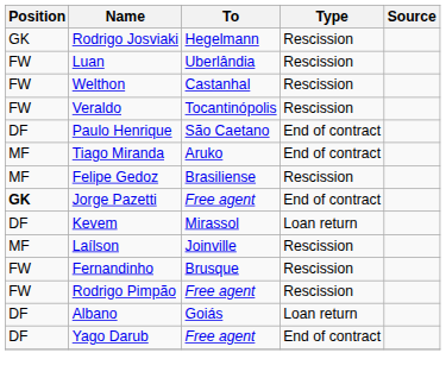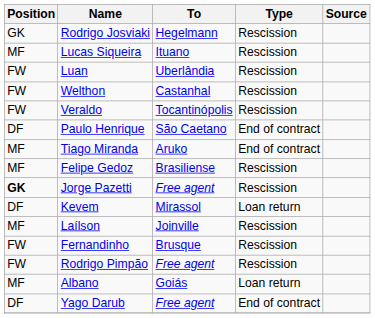+ row: MF | Lucas Siqueira | Ituano | Rescission
Jorge Pazetti | Type: End of contract -> Rescission
Albano | Position: DF -> MF
